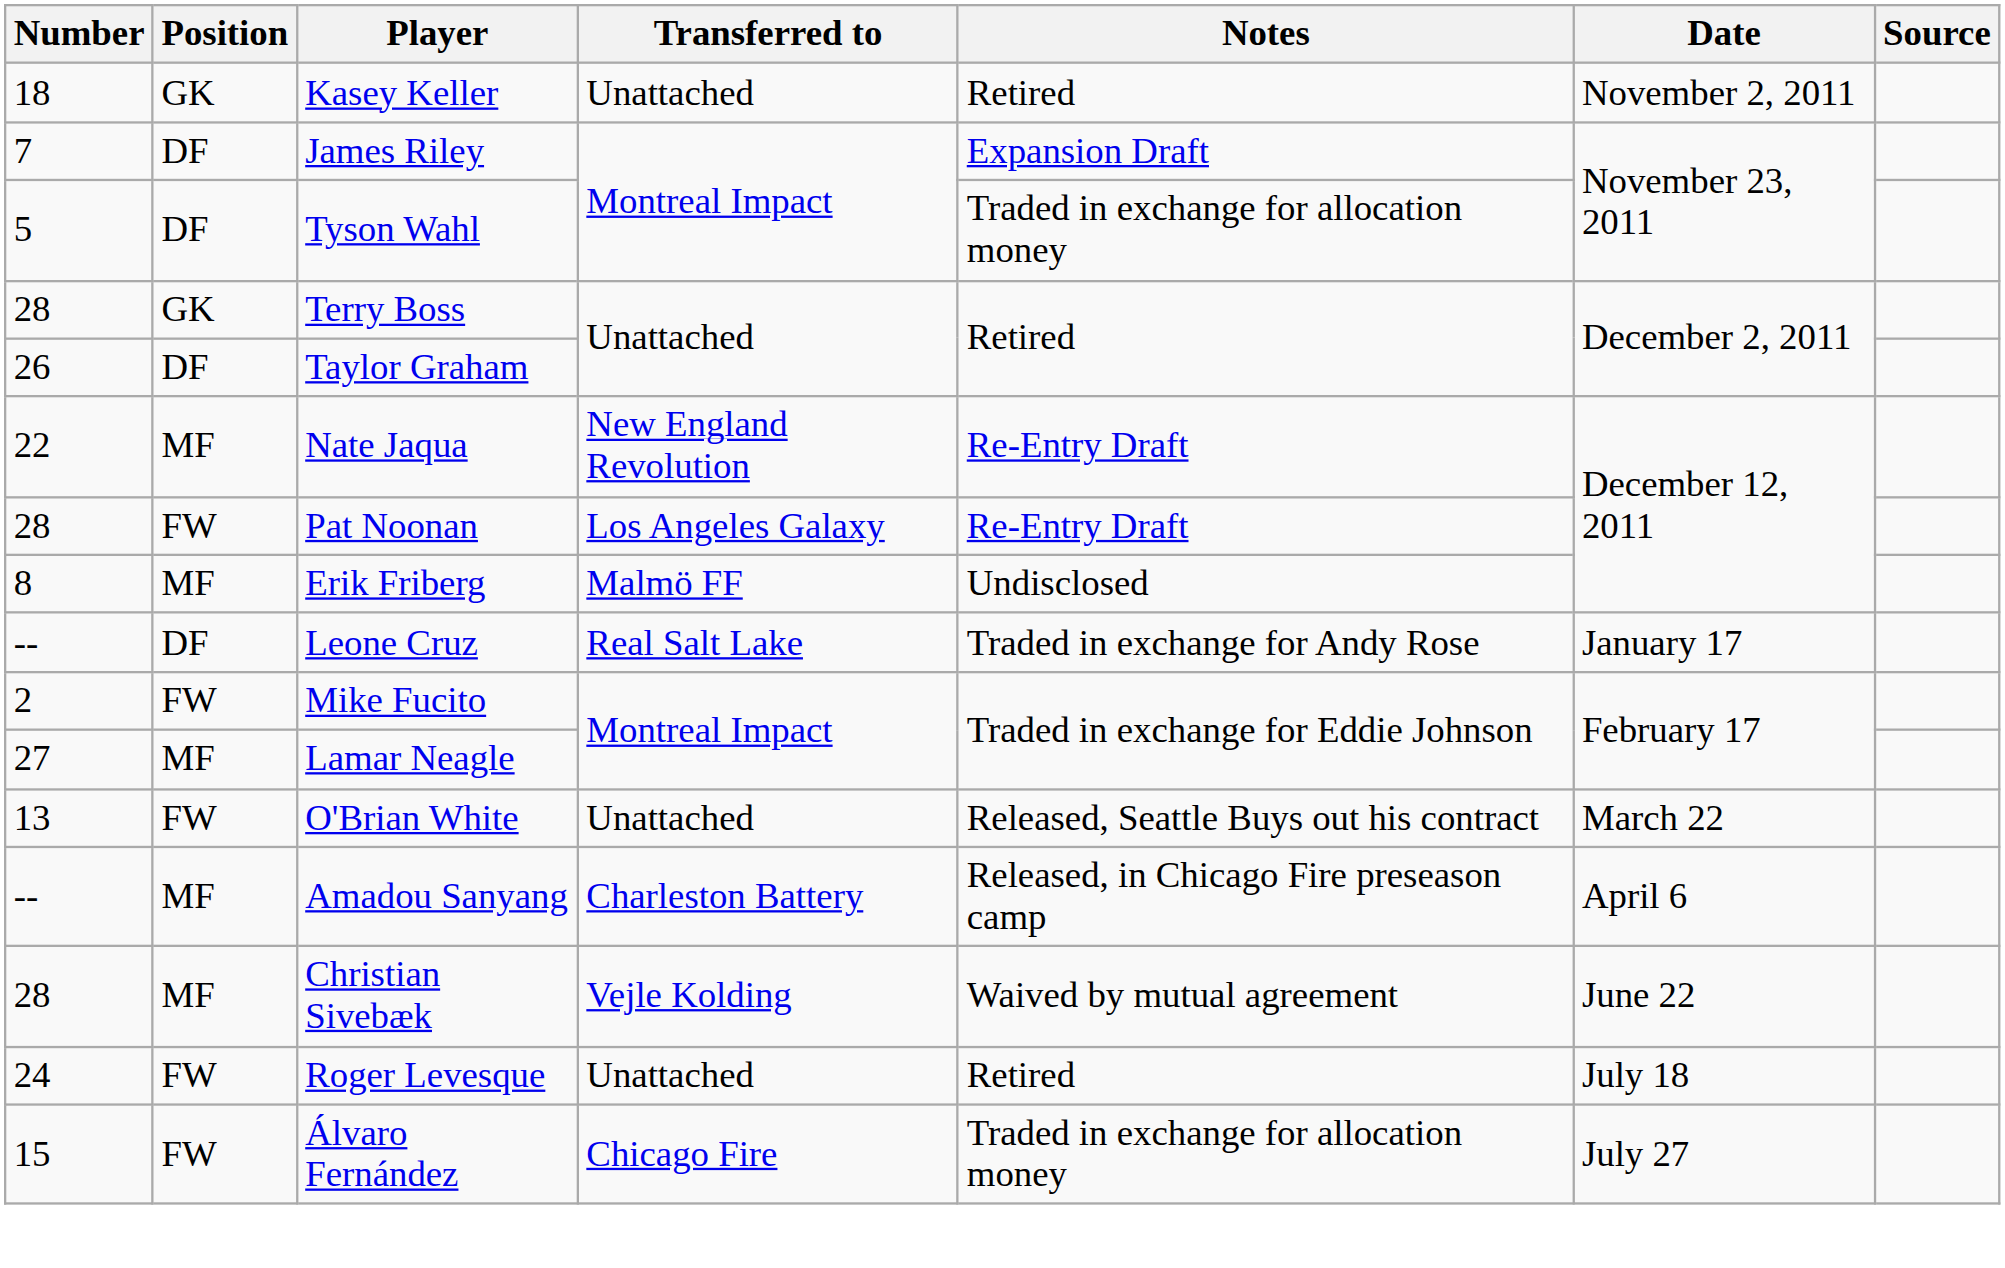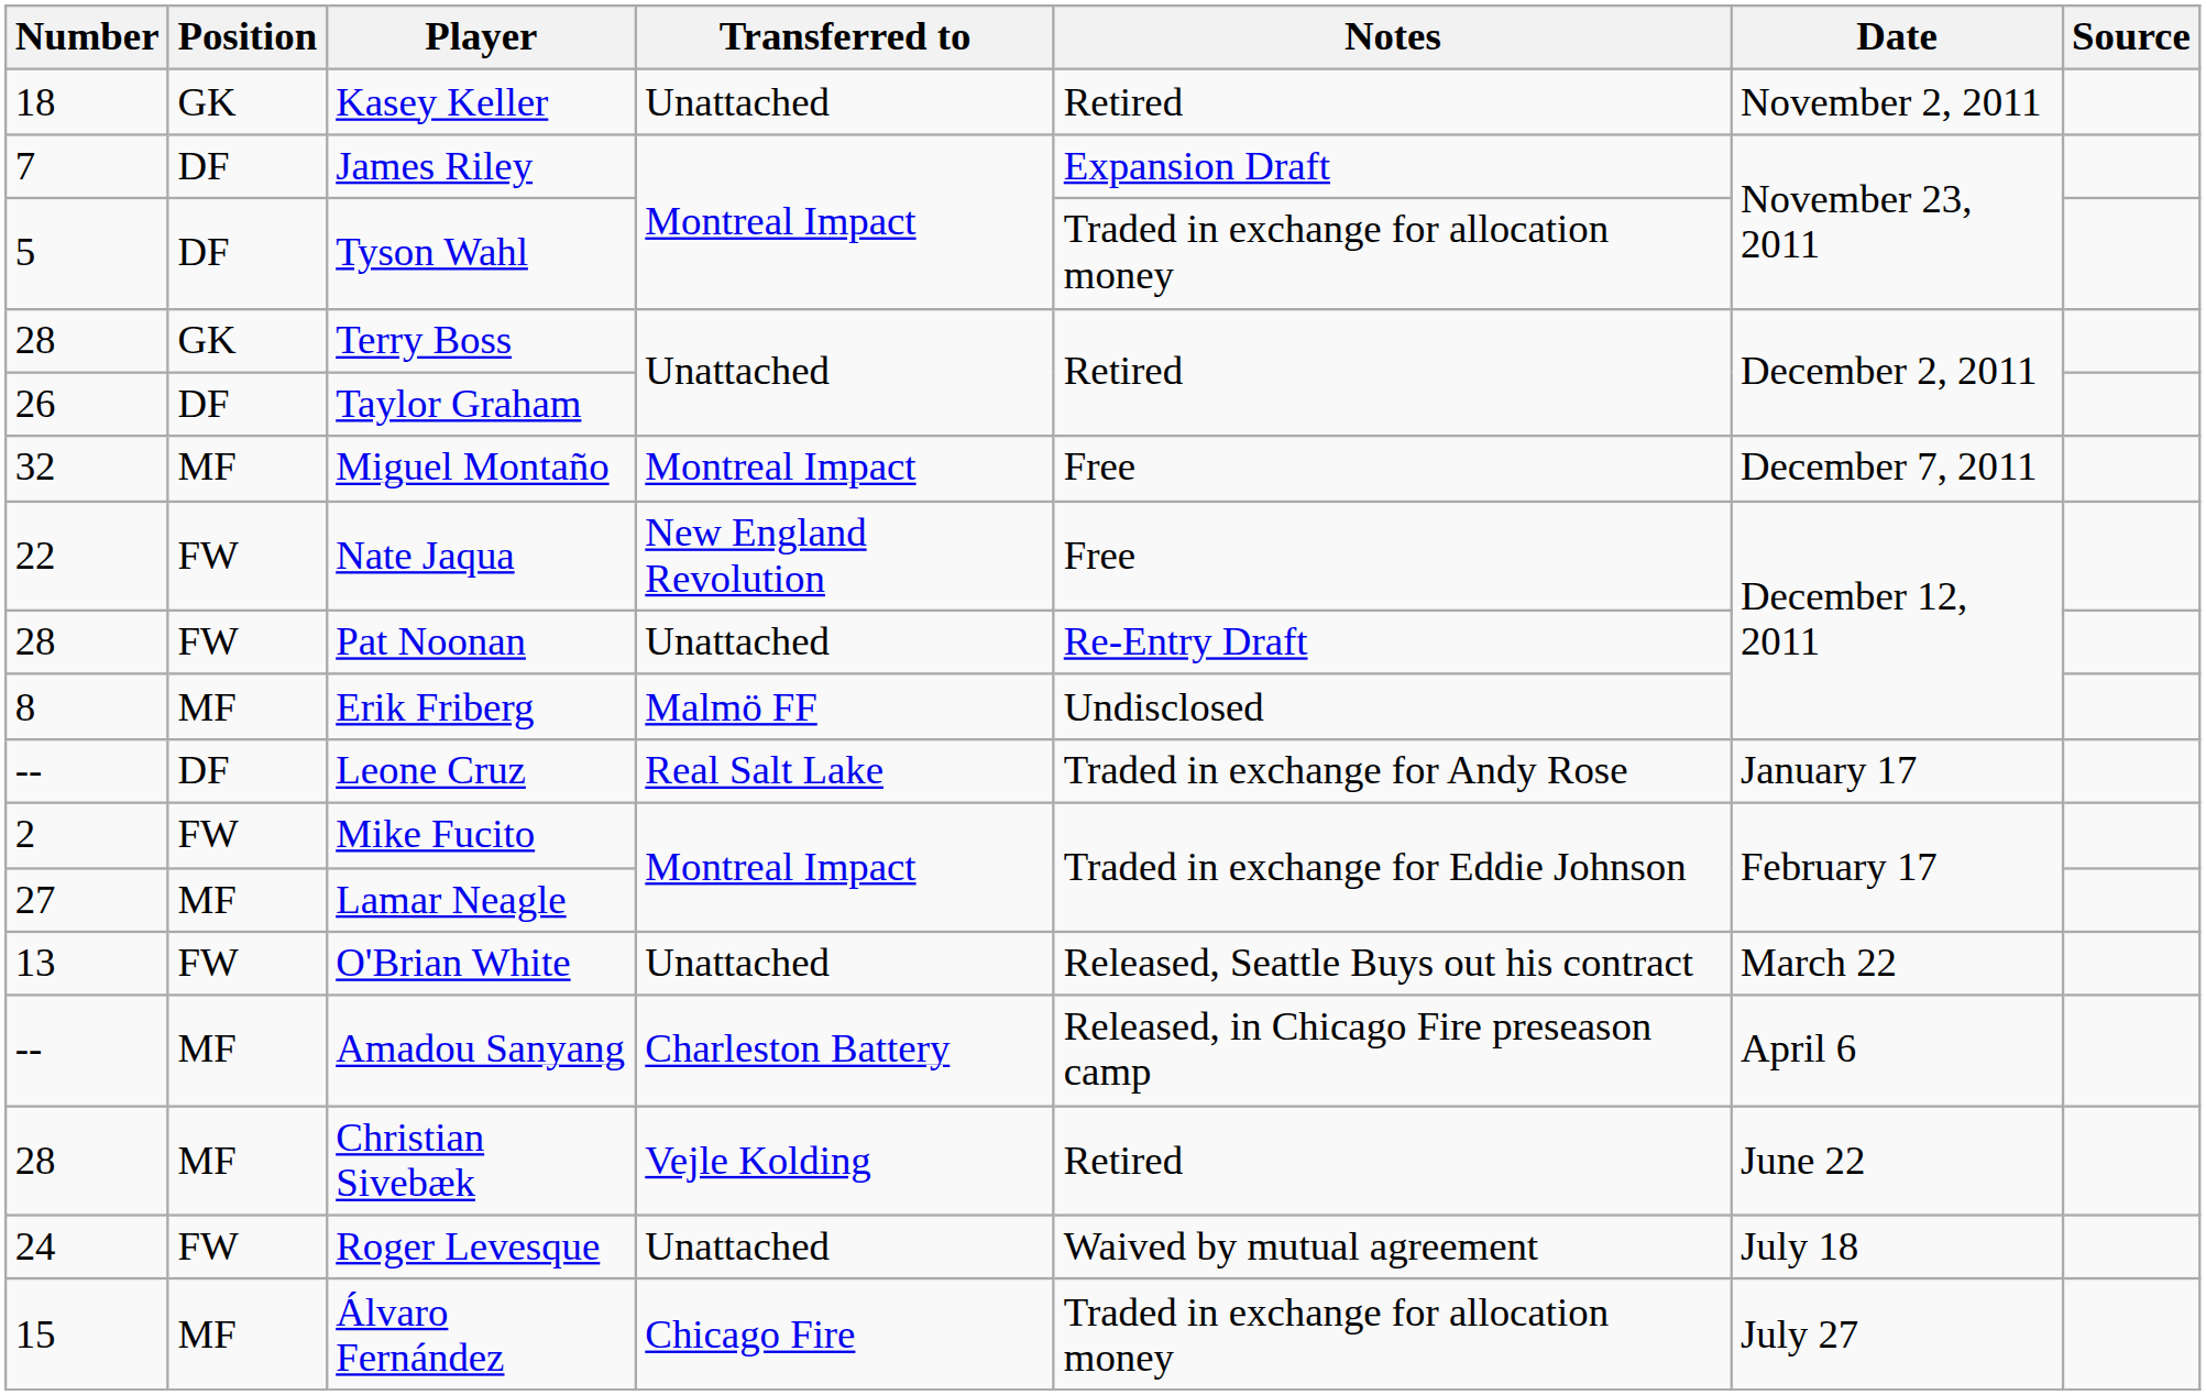+ row: 32 | MF | Miguel Montaño | Montreal Impact | Free | December 7, 2011
Nate Jaqua | Position: MF -> FW
Nate Jaqua | Notes: Re-Entry Draft -> Free
Pat Noonan | Transferred to: Los Angeles Galaxy -> Unattached
Christian Sivebæk | Notes: Waived by mutual agreement -> Retired
Roger Levesque | Notes: Retired -> Waived by mutual agreement
Álvaro Fernández | Position: FW -> MF
